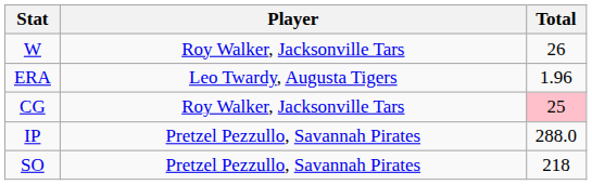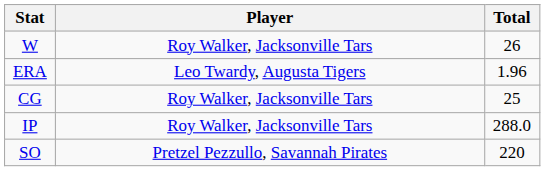CG | Total: pink background -> no background
IP | Player: Pretzel Pezzullo, Savannah Pirates -> Roy Walker, Jacksonville Tars
SO | Total: 218 -> 220
